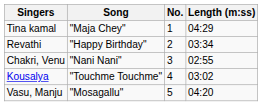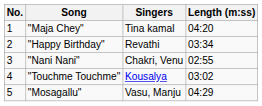columns swapped: No. <-> Singers
"Maja Chey" | Length (m:ss): 04:29 -> 04:20
"Mosagallu" | Length (m:ss): 04:20 -> 04:29
